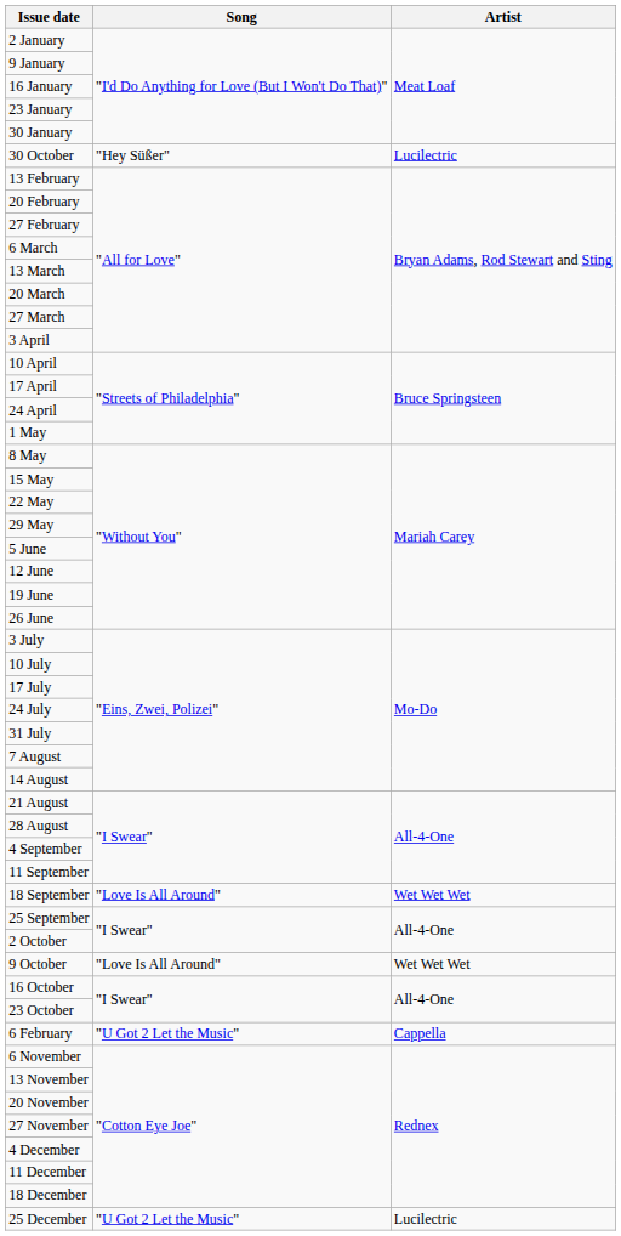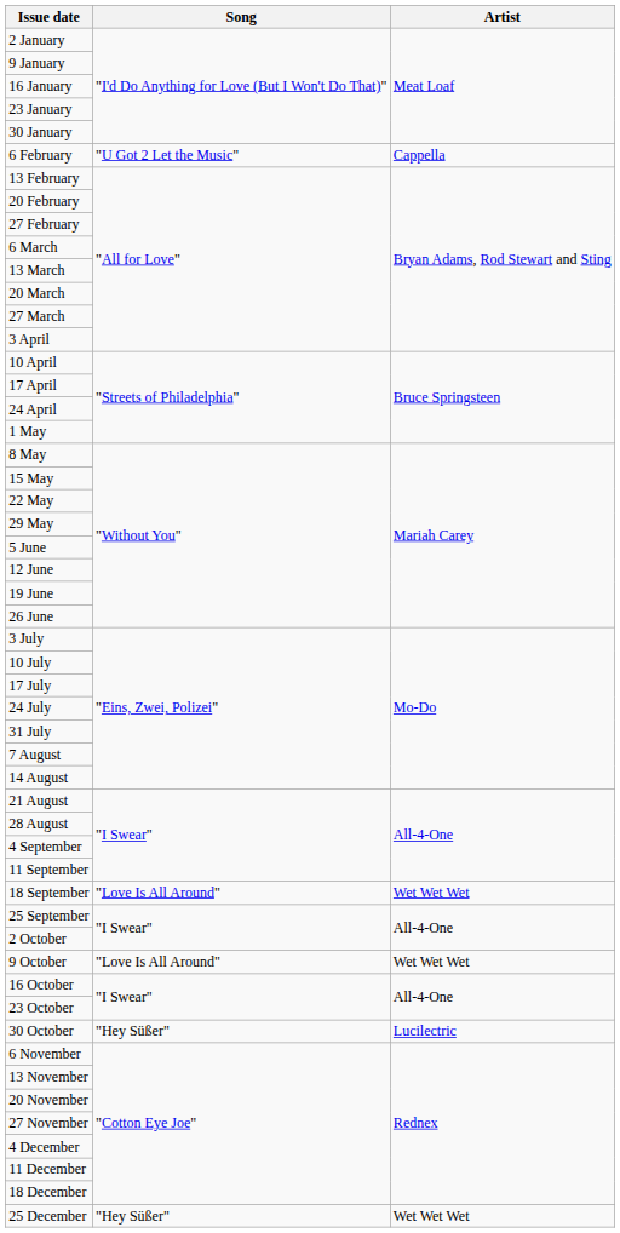rows swapped: 6 February <-> 30 October
25 December | Song: "U Got 2 Let the Music" -> "Hey Süßer"
25 December | Artist: Lucilectric -> Wet Wet Wet
